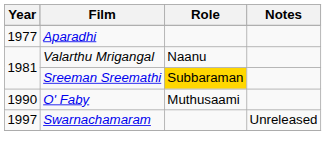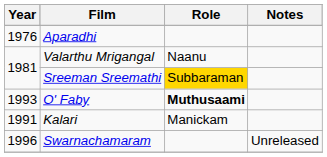Aparadhi | Year: 1977 -> 1976
O' Faby | Year: 1990 -> 1993
O' Faby | Role: normal -> bold
+ row: 1991 | Kalari | Manickam
Swarnachamaram | Year: 1997 -> 1996
